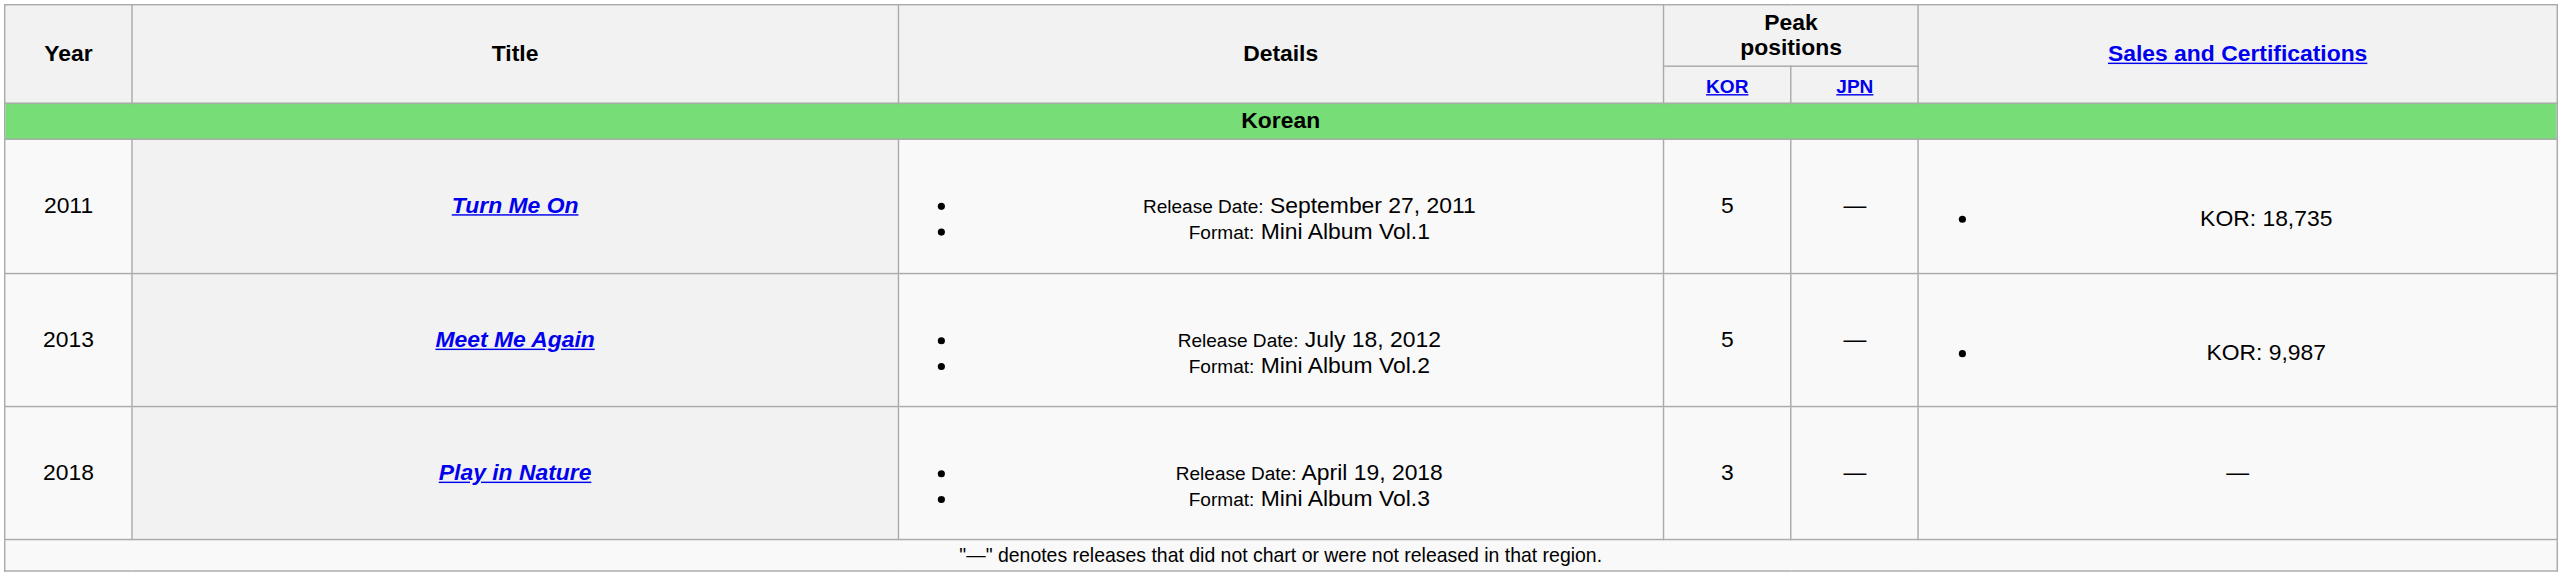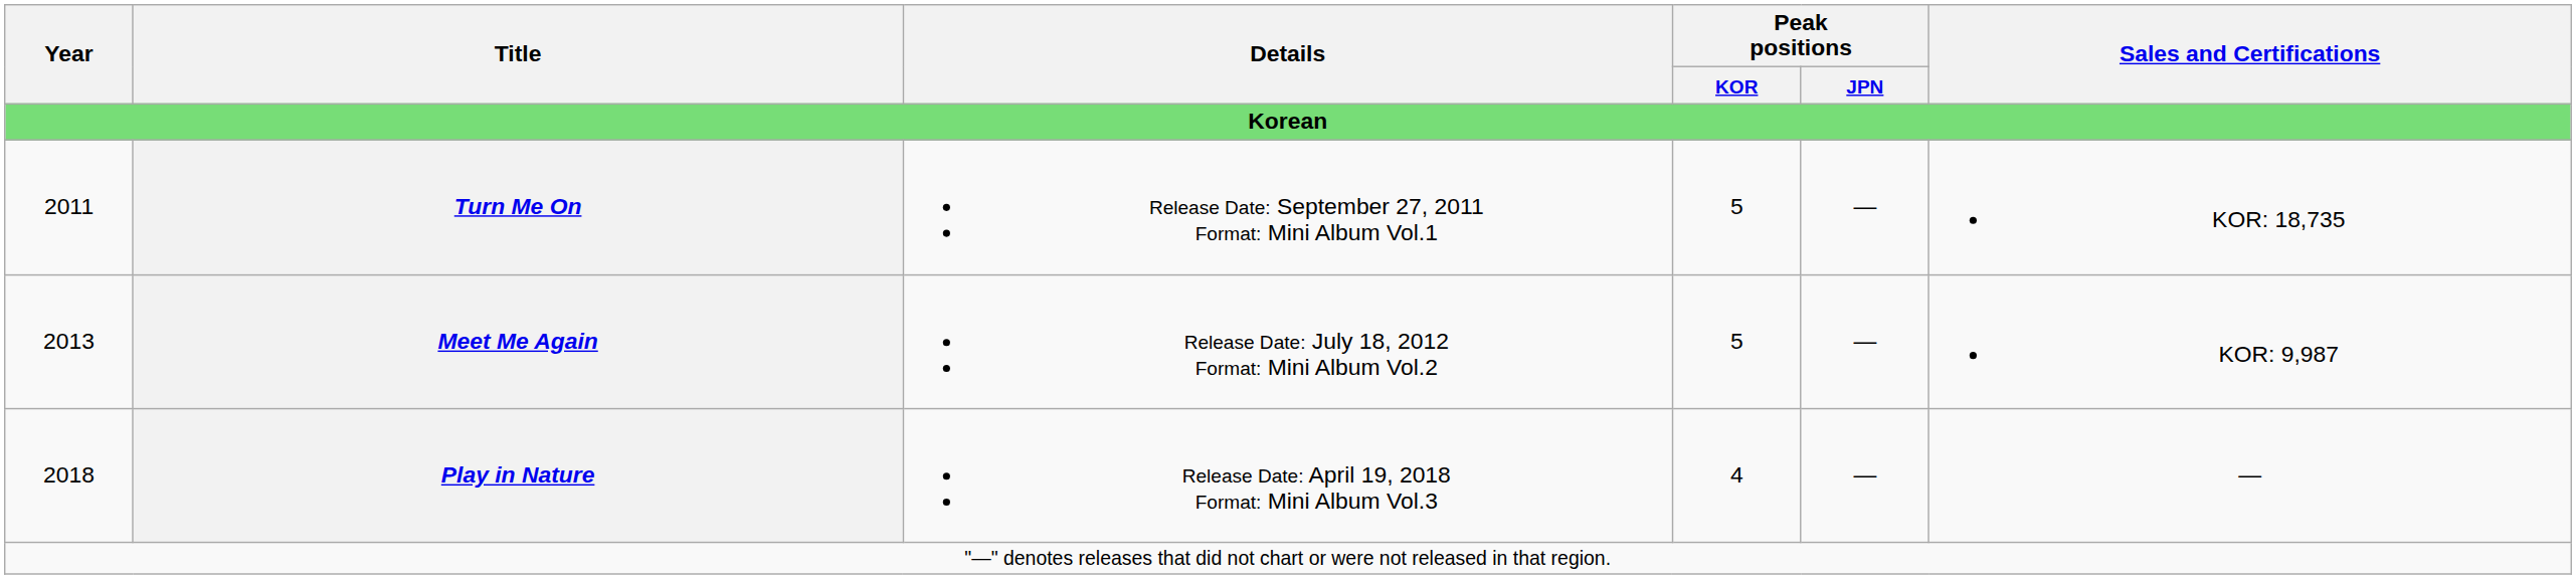Play in Nature | Peak positions / KOR: 3 -> 4
